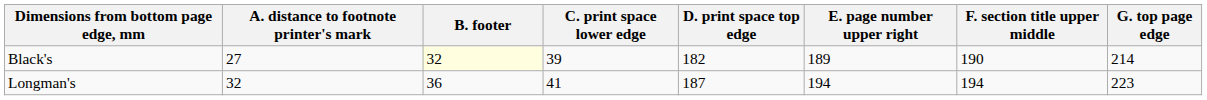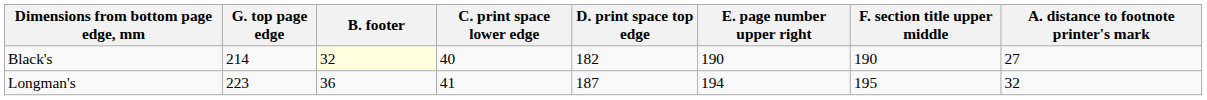columns swapped: A. distance to footnote printer's mark <-> G. top page edge
Black's | C. print space lower edge: 39 -> 40
Black's | E. page number upper right: 189 -> 190
Longman's | F. section title upper middle: 194 -> 195
